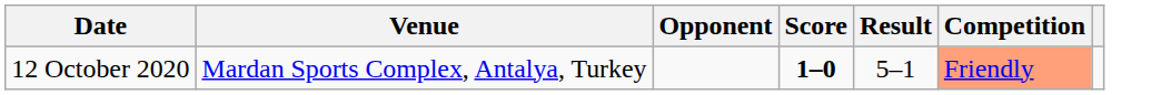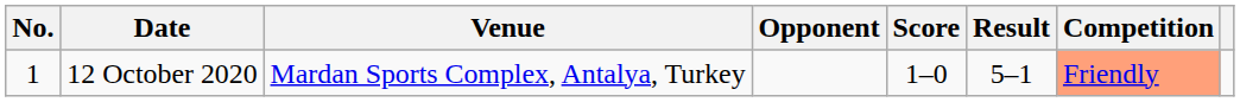+ column: No. | 1
12 October 2020 | Score: bold -> normal
